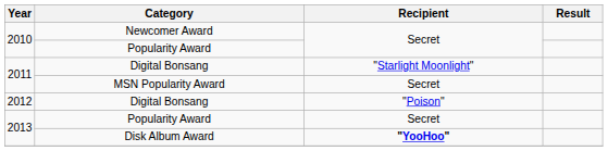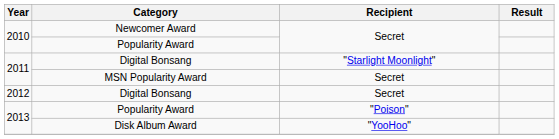2012 / Digital Bonsang | Recipient: "Poison" -> Secret
2013 / Popularity Award | Recipient: Secret -> "Poison"
Disk Album Award | Recipient: bold -> normal
